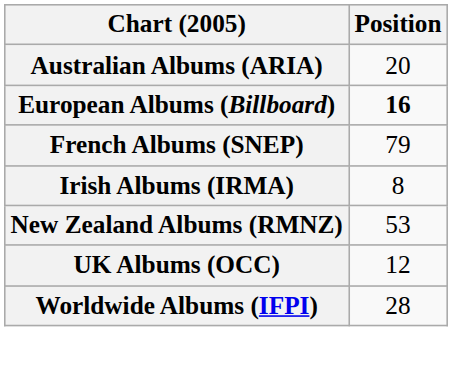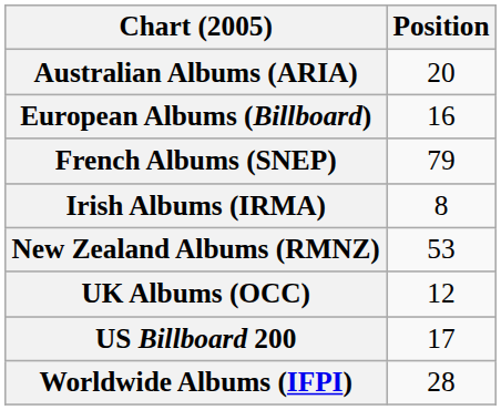European Albums (Billboard) | Position: bold -> normal
+ row: US Billboard 200 | 17
